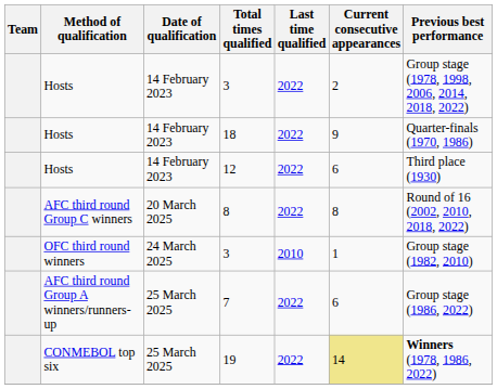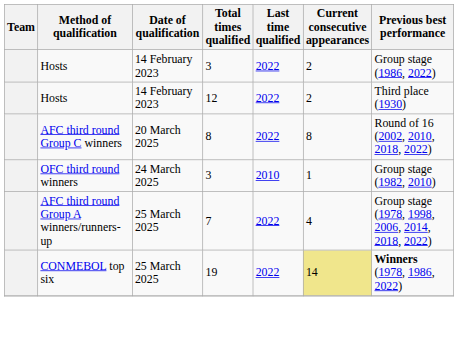Hosts / 3 | Previous best performance: Group stage (1978, 1998, 2006, 2014, 2018, 2022) -> Group stage (1986, 2022)
- row: Hosts | 14 February 2023 | 18 | 2022 | 9 | Quarter-finals (1970, 1986)
12 | Current consecutive appearances: 6 -> 2
7 | Current consecutive appearances: 6 -> 4
7 | Previous best performance: Group stage (1986, 2022) -> Group stage (1978, 1998, 2006, 2014, 2018, 2022)
